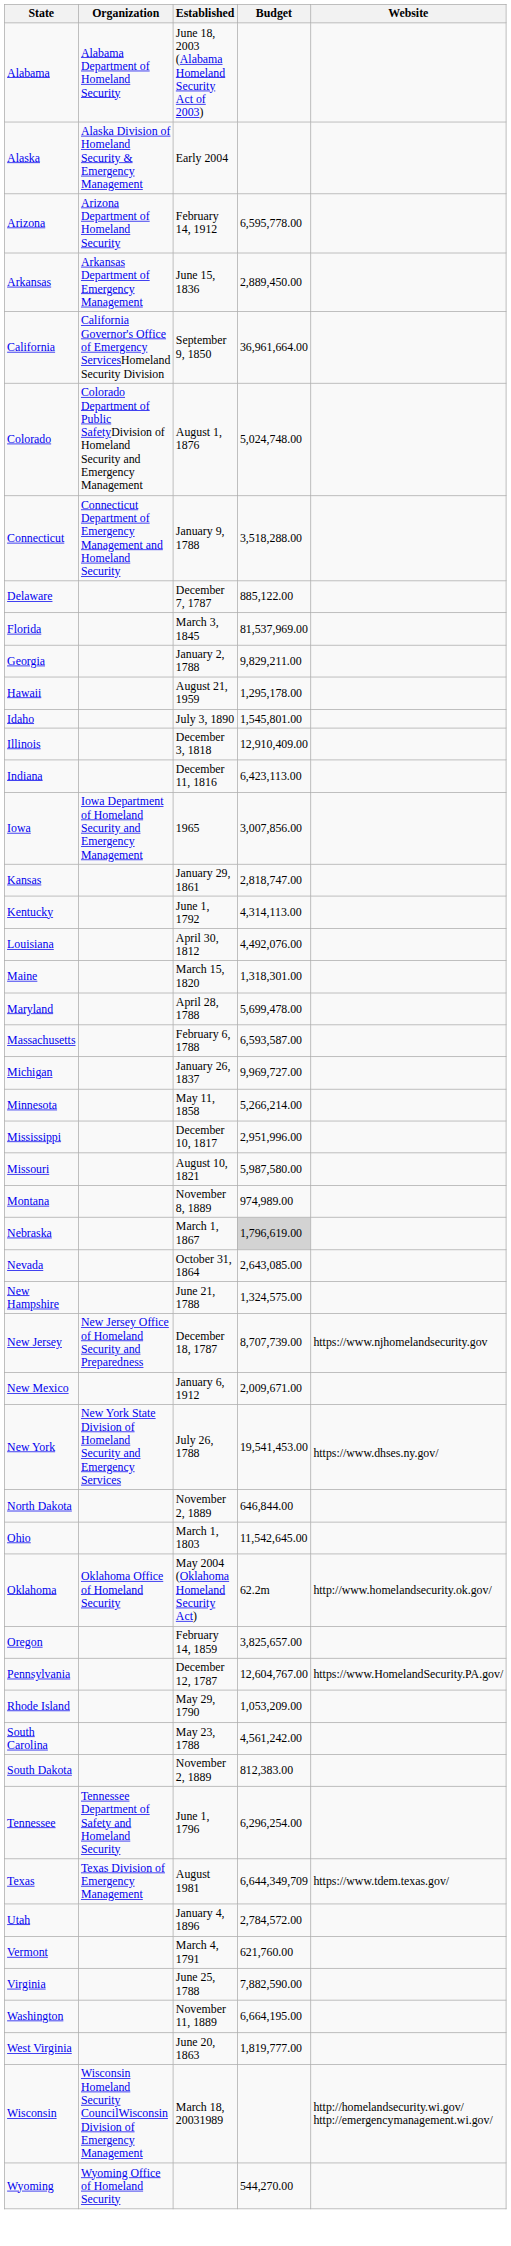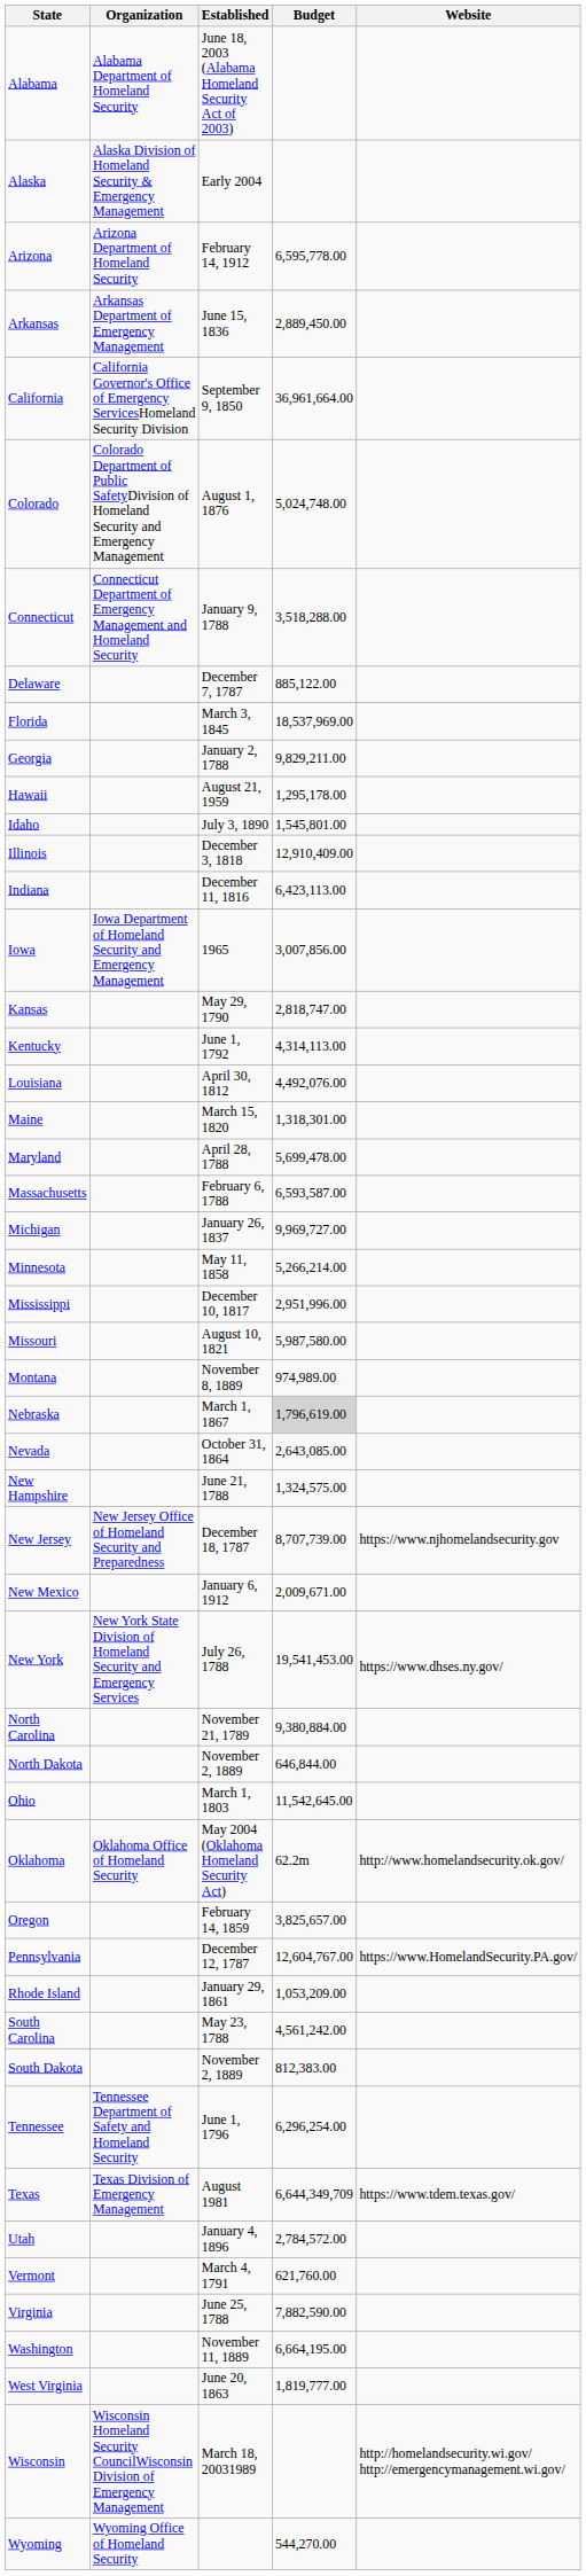Florida | Budget: 81,537,969.00 -> 18,537,969.00
Kansas | Established: January 29, 1861 -> May 29, 1790
+ row: North Carolina | November 21, 1789 | 9,380,884.00
Rhode Island | Established: May 29, 1790 -> January 29, 1861
